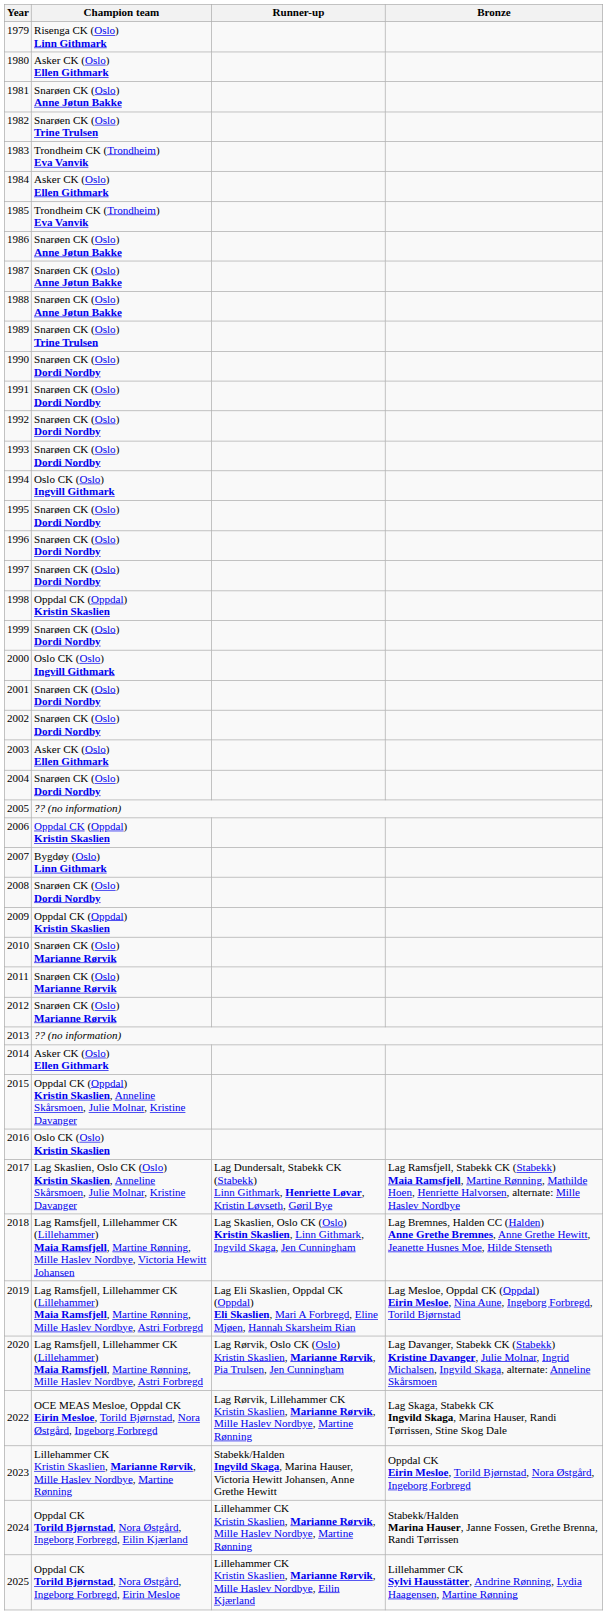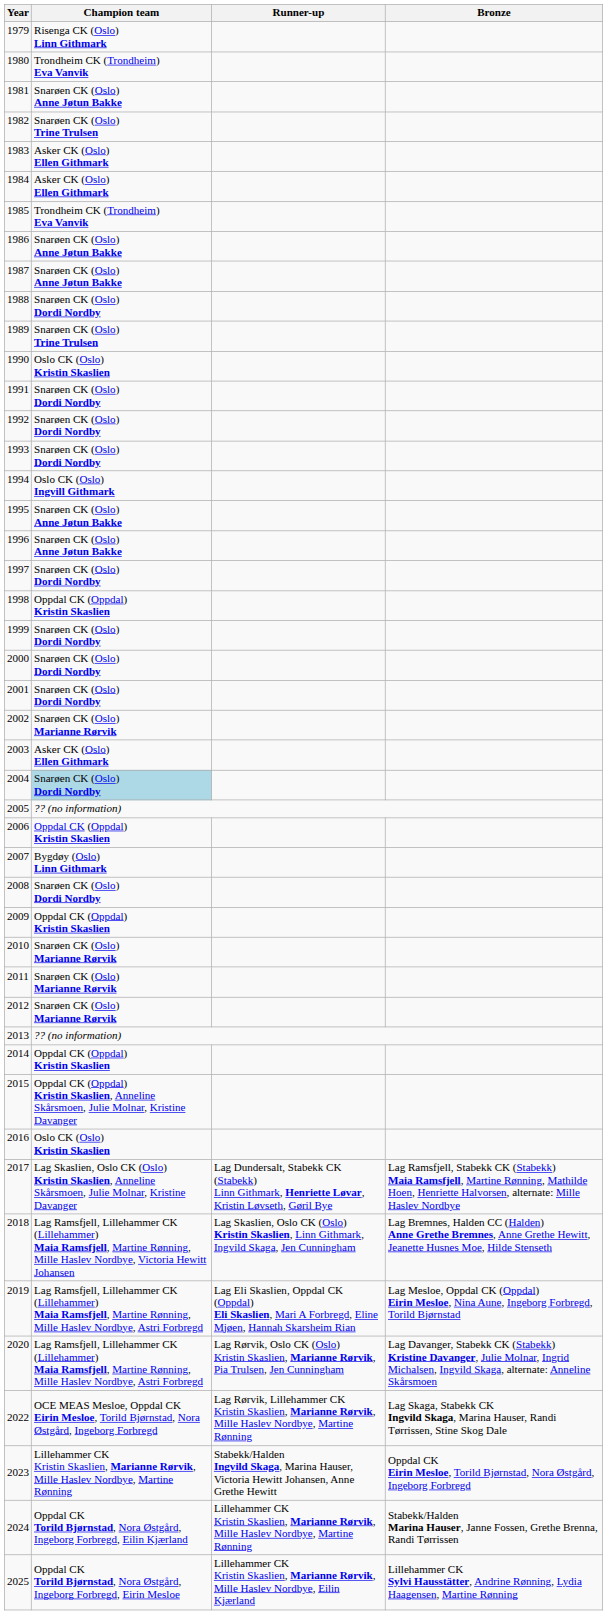1980 | Champion team: Asker CK (Oslo) Ellen Githmark -> Trondheim CK (Trondheim) Eva Vanvik
1983 | Champion team: Trondheim CK (Trondheim) Eva Vanvik -> Asker CK (Oslo) Ellen Githmark
1988 | Champion team: Snarøen CK (Oslo) Anne Jøtun Bakke -> Snarøen CK (Oslo) Dordi Nordby
1990 | Champion team: Snarøen CK (Oslo) Dordi Nordby -> Oslo CK (Oslo) Kristin Skaslien
1995 | Champion team: Snarøen CK (Oslo) Dordi Nordby -> Snarøen CK (Oslo) Anne Jøtun Bakke
1996 | Champion team: Snarøen CK (Oslo) Dordi Nordby -> Snarøen CK (Oslo) Anne Jøtun Bakke
2000 | Champion team: Oslo CK (Oslo) Ingvill Githmark -> Snarøen CK (Oslo) Dordi Nordby
2002 | Champion team: Snarøen CK (Oslo) Dordi Nordby -> Snarøen CK (Oslo) Marianne Rørvik
2004 | Champion team: no background -> lightblue background
2014 | Champion team: Asker CK (Oslo) Ellen Githmark -> Oppdal CK (Oppdal) Kristin Skaslien
